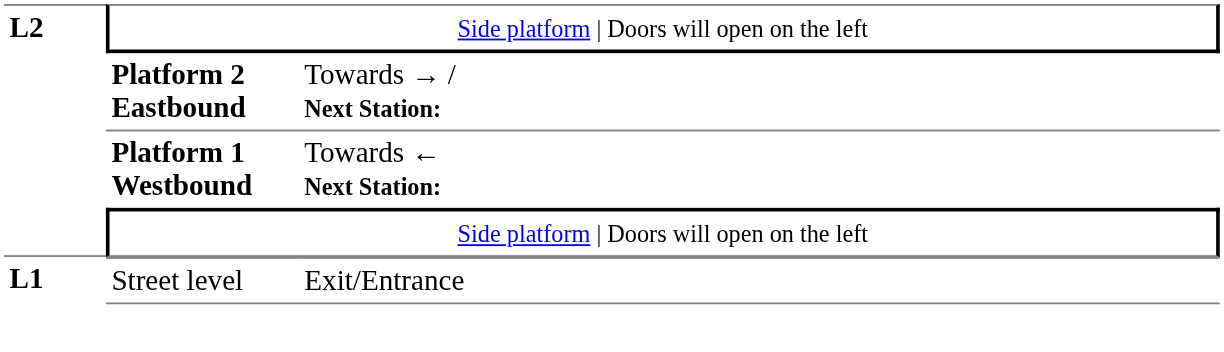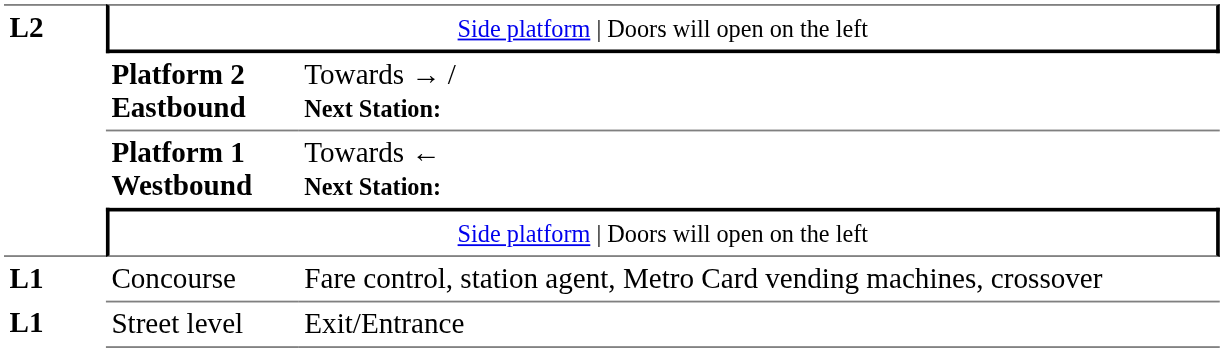+ row: L1 | Concourse | Fare control, station agent, Metro Card vending machines, crossover
